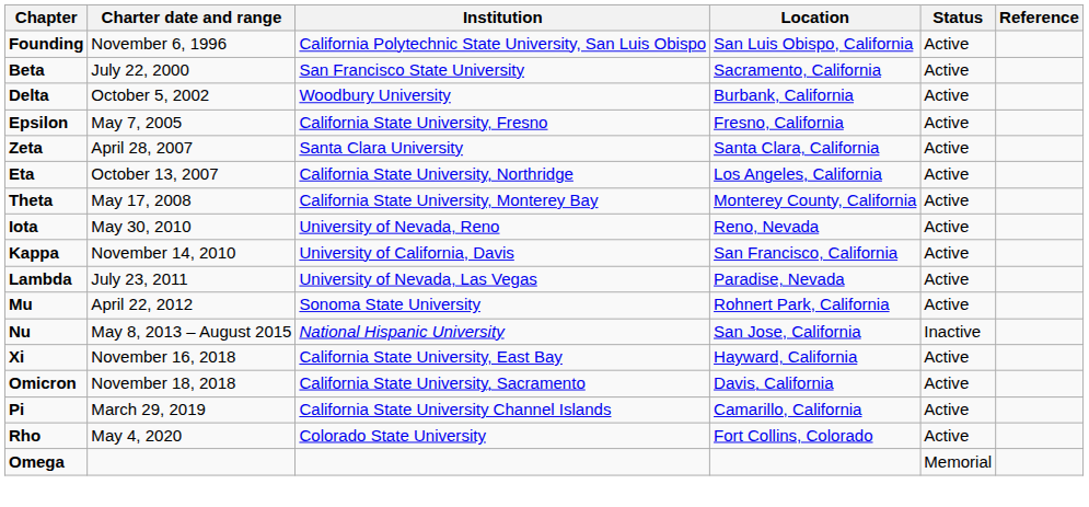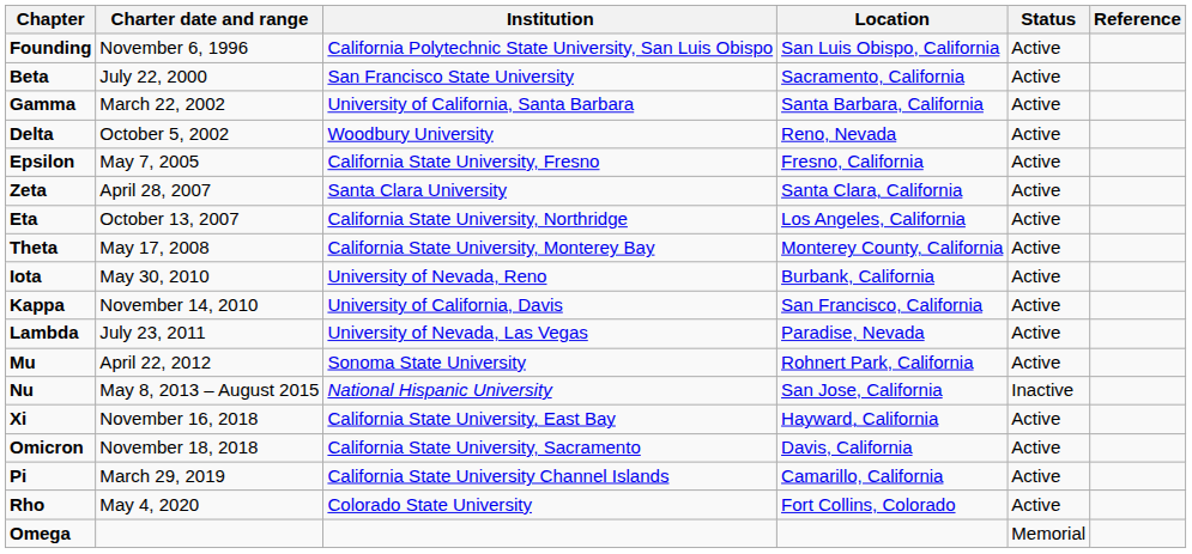+ row: Gamma | March 22, 2002 | University of California, Santa Barbara | Santa Barbara, California | Active
Delta | Location: Burbank, California -> Reno, Nevada
Iota | Location: Reno, Nevada -> Burbank, California
